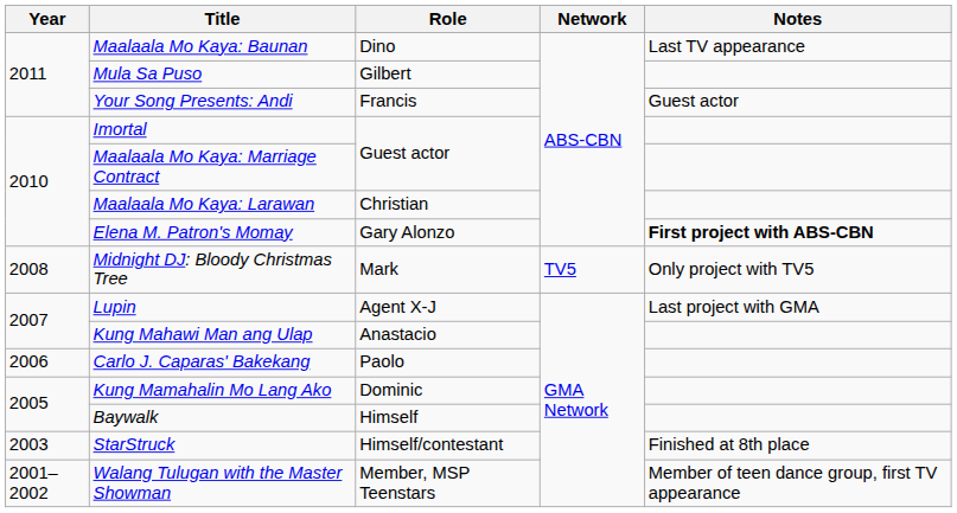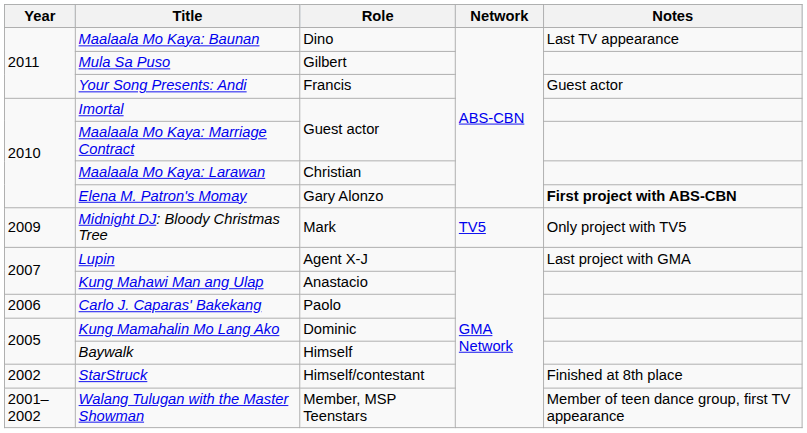Midnight DJ: Bloody Christmas Tree | Year: 2008 -> 2009
StarStruck | Year: 2003 -> 2002
